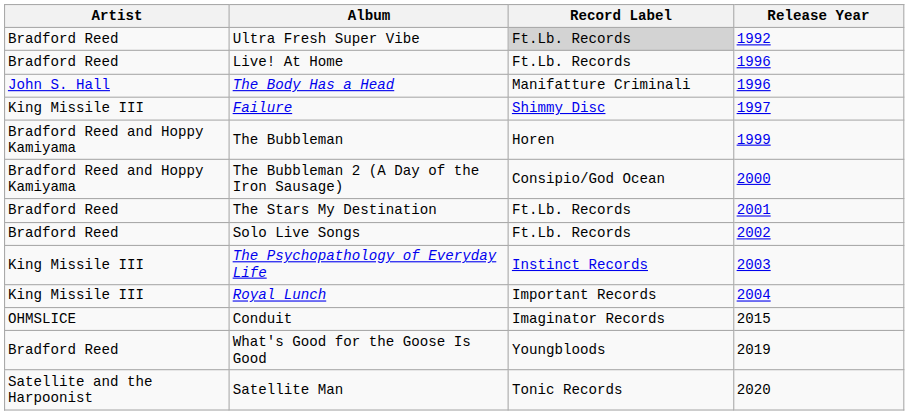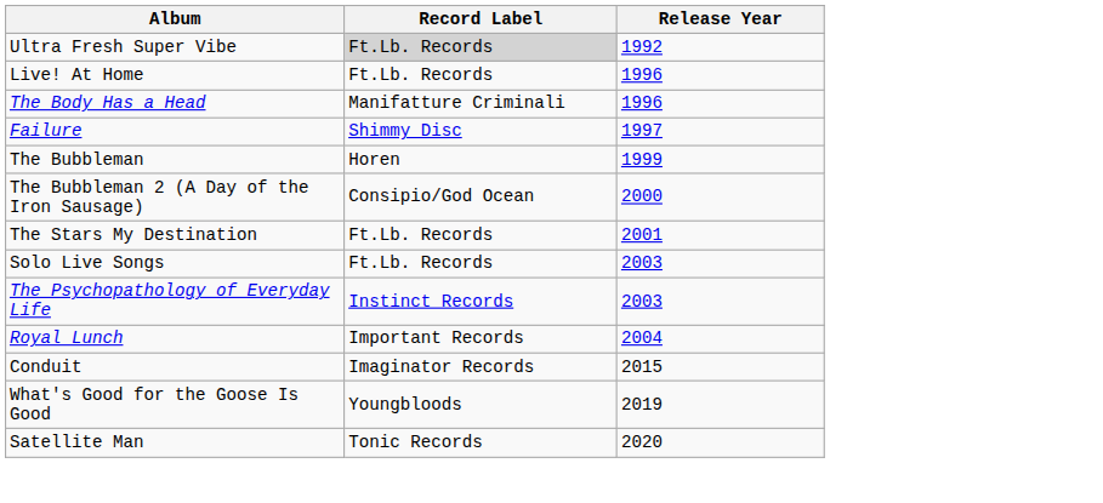- column: Artist | Bradford Reed | Bradford Reed | John S. Hall | King Missile III | Bradford Reed and Hoppy Kamiyama | Bradford Reed and Hoppy Kamiyama | Bradford Reed | Bradford Reed | King Missile III | King Missile III | OHMSLICE | Bradford Reed | Satellite and the Harpoonist
Solo Live Songs | Release Year: 2002 -> 2003
